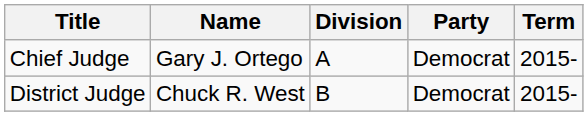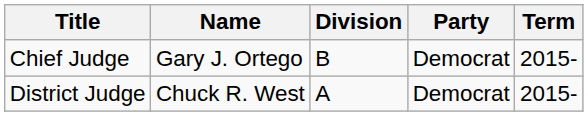Chief Judge | Division: A -> B
District Judge | Division: B -> A
